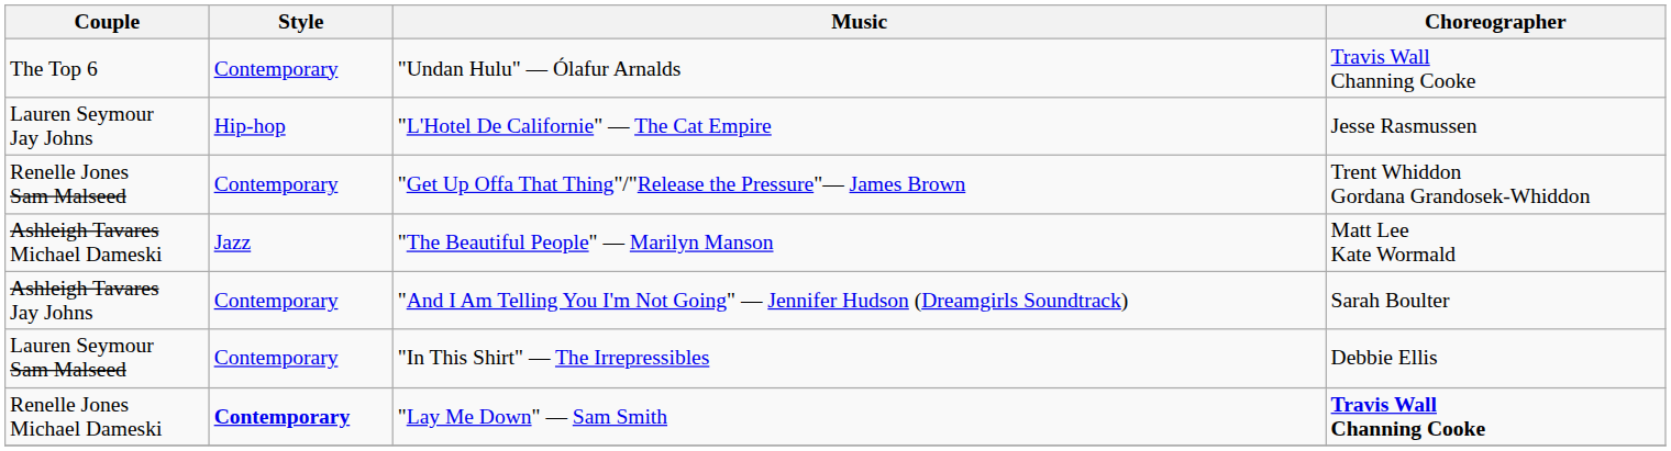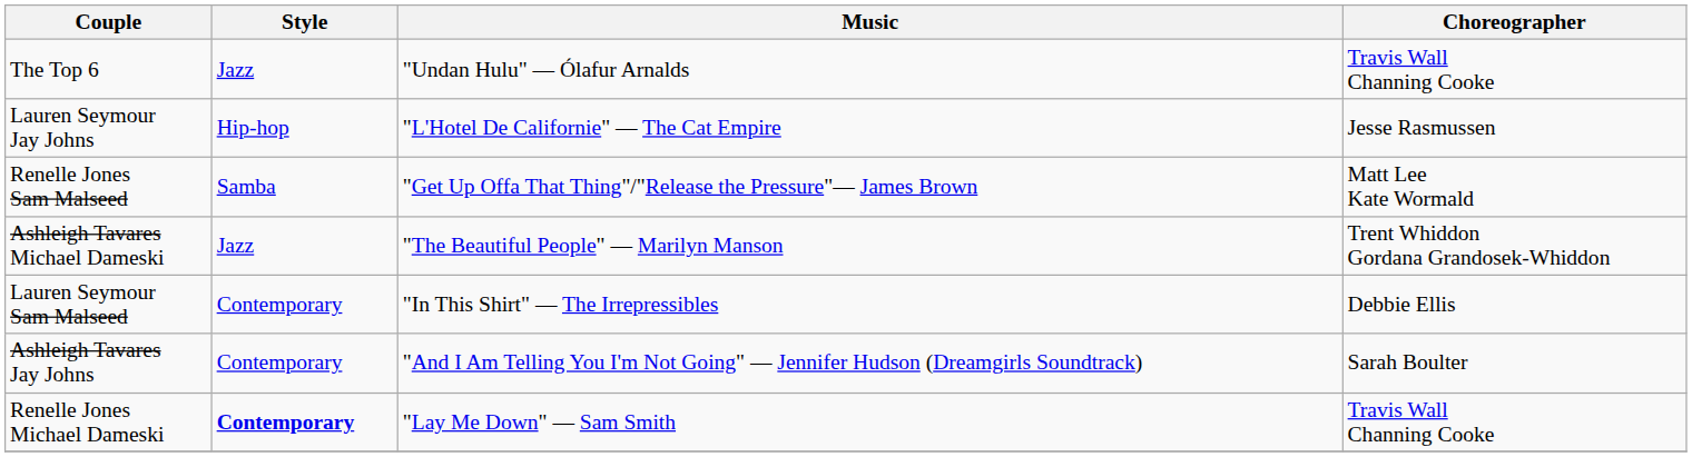The Top 6 | Style: Contemporary -> Jazz
Renelle Jones Sam Malseed | Style: Contemporary -> Samba
Renelle Jones Sam Malseed | Choreographer: Trent Whiddon Gordana Grandosek-Whiddon -> Matt Lee Kate Wormald
Ashleigh Tavares Michael Dameski | Choreographer: Matt Lee Kate Wormald -> Trent Whiddon Gordana Grandosek-Whiddon
rows swapped: Lauren Seymour Sam Malseed <-> Ashleigh Tavares Jay Johns
Renelle Jones Michael Dameski | Choreographer: bold -> normal
